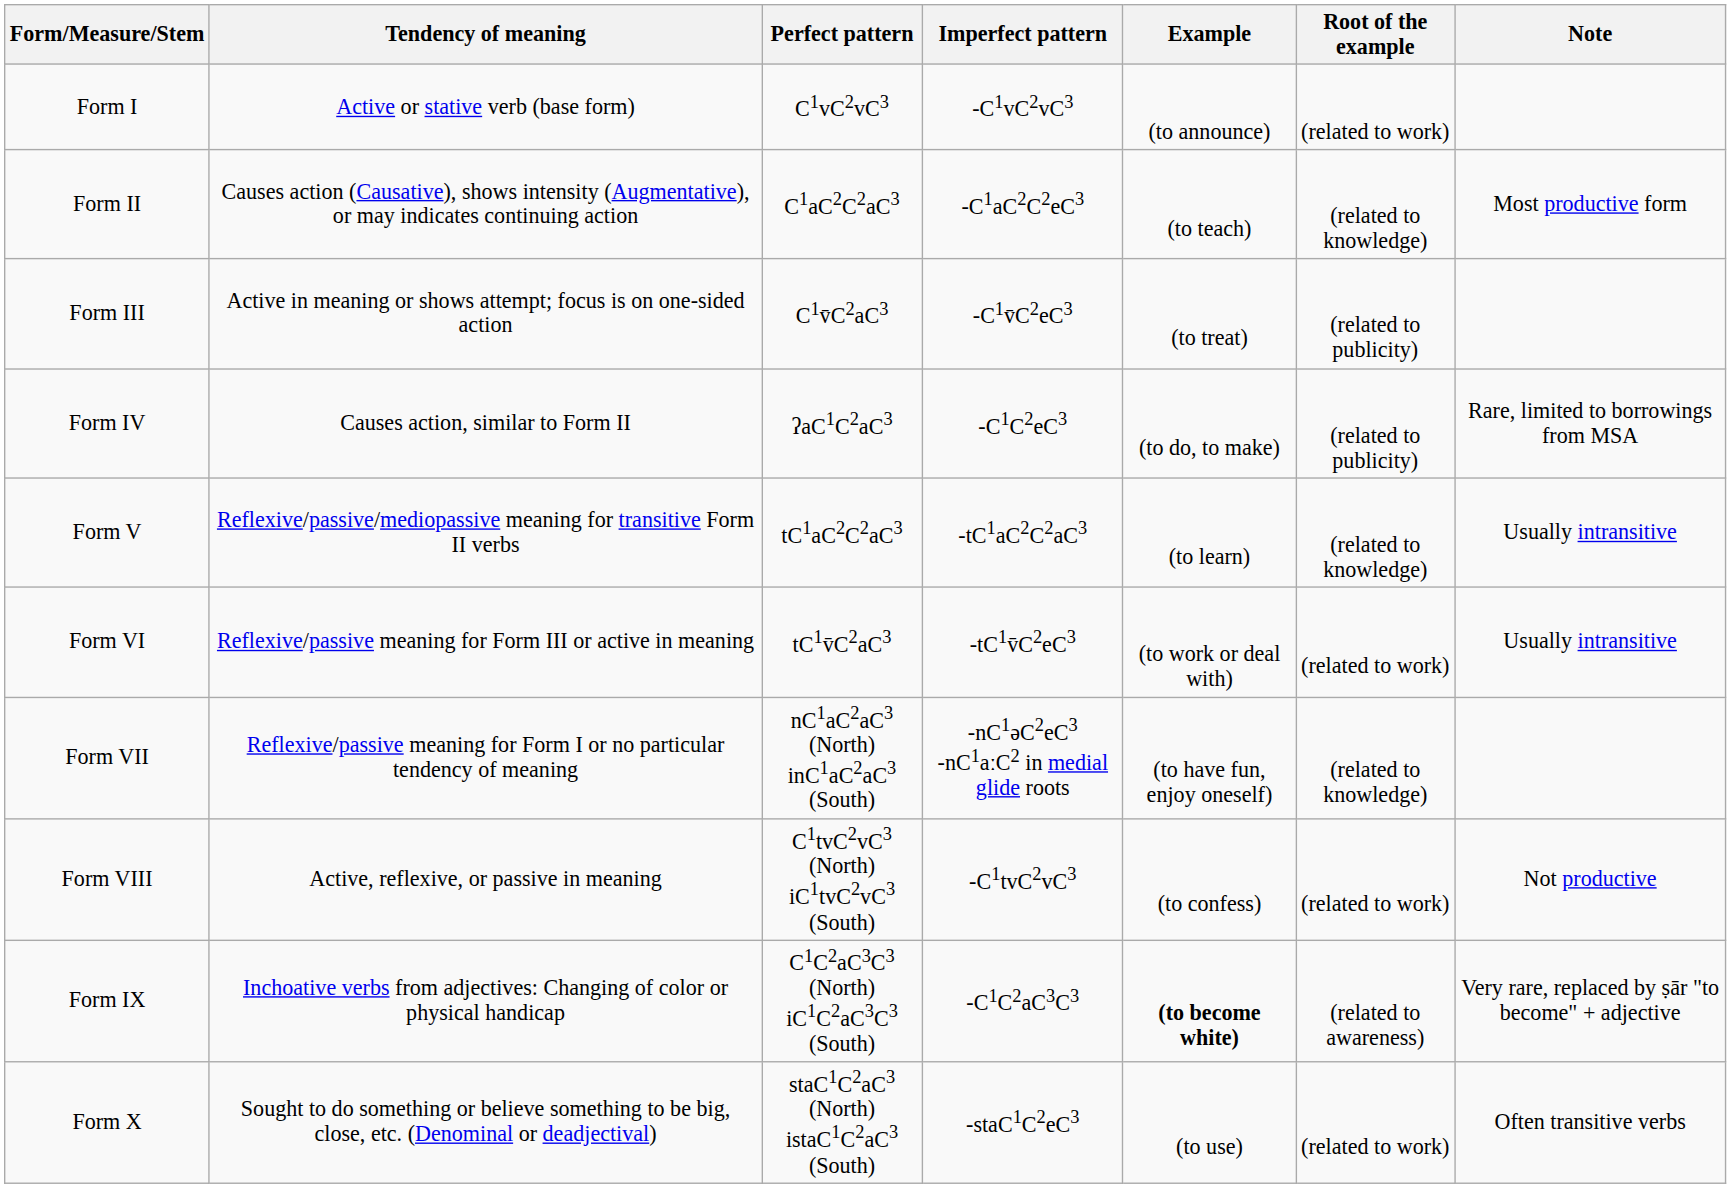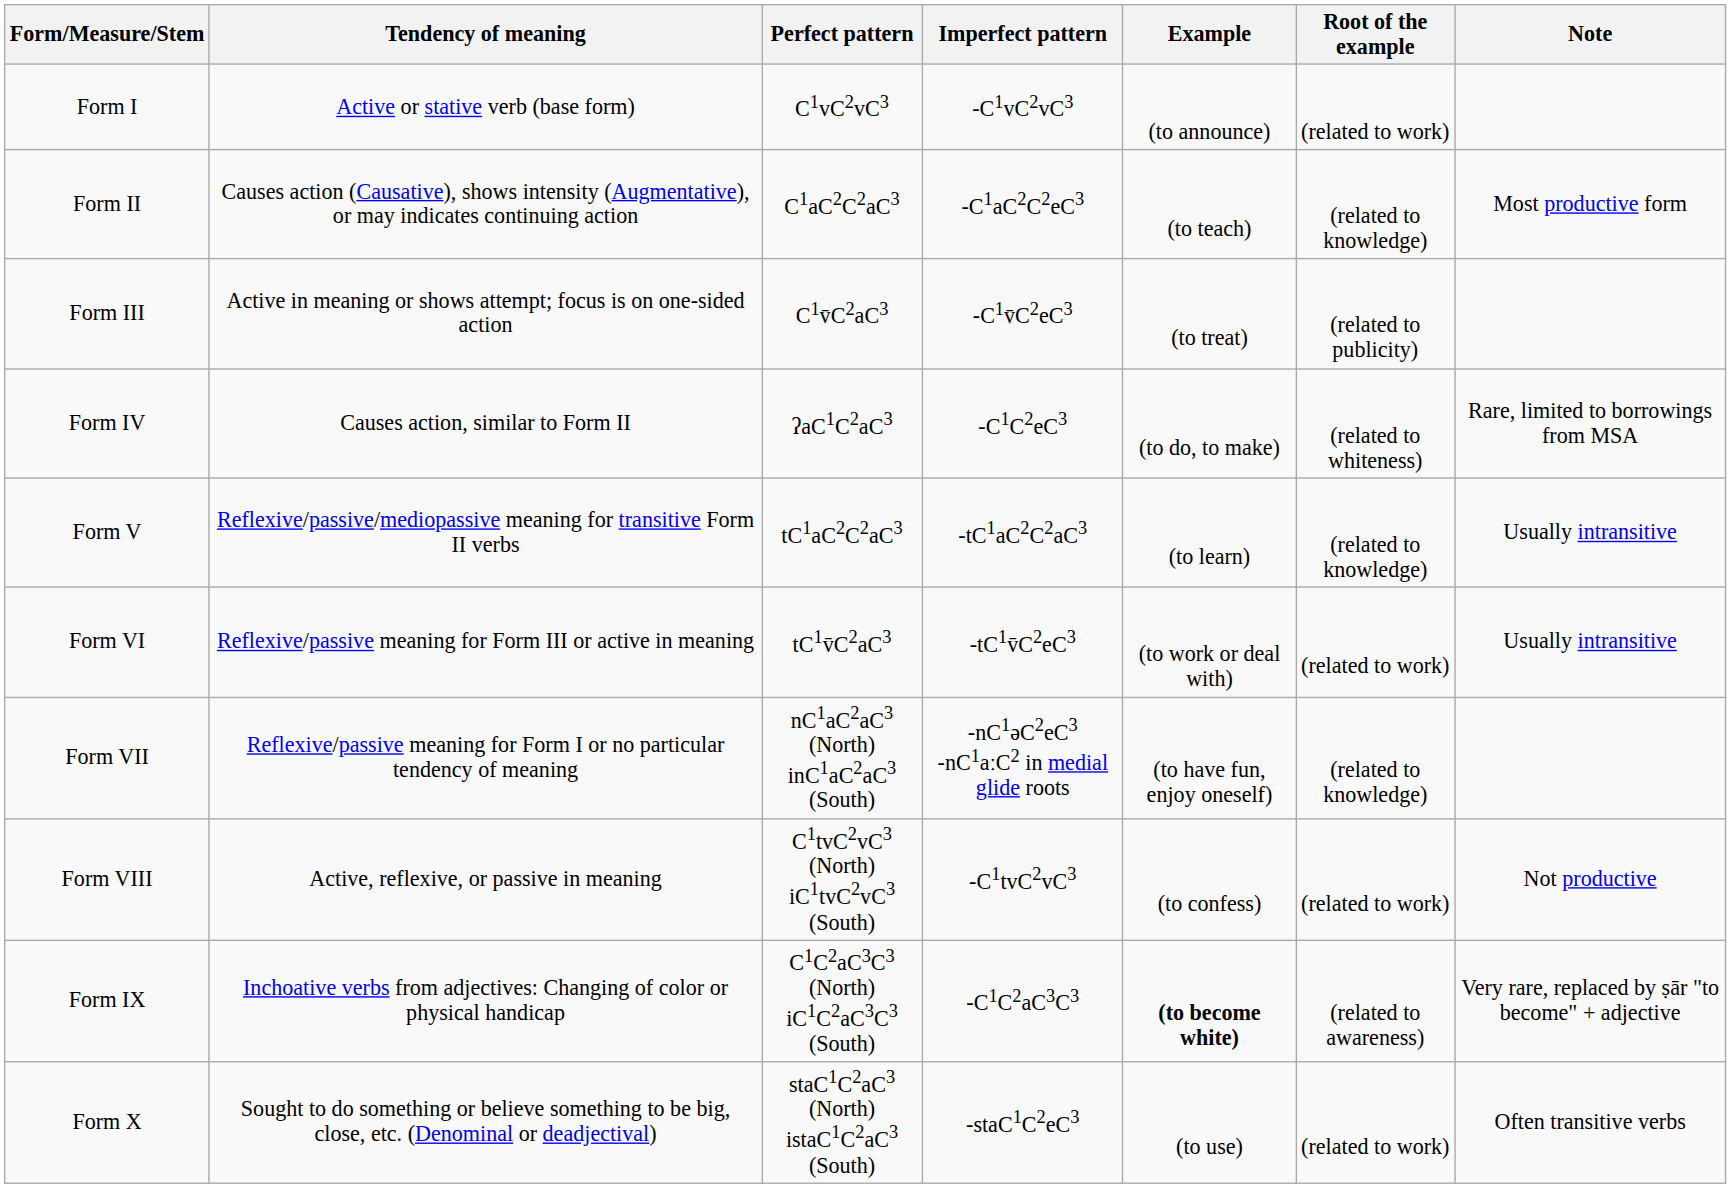Form IV | Root of the example: (related to publicity) -> (related to whiteness)
